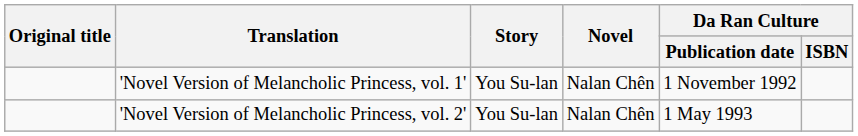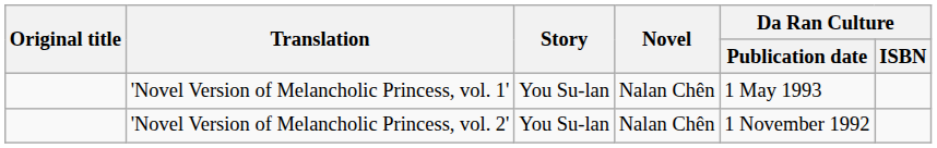'Novel Version of Melancholic Princess, vol. 1' | Da Ran Culture / Publication date: 1 November 1992 -> 1 May 1993
'Novel Version of Melancholic Princess, vol. 2' | Da Ran Culture / Publication date: 1 May 1993 -> 1 November 1992
